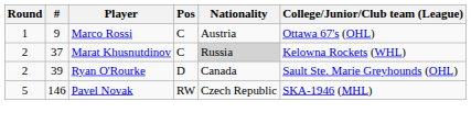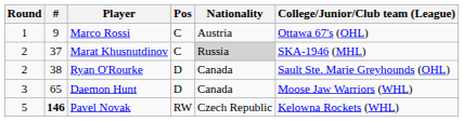Marat Khusnutdinov | College/Junior/Club team (League): Kelowna Rockets (WHL) -> SKA-1946 (MHL)
Ryan O'Rourke | #: 39 -> 38
+ row: 3 | 65 | Daemon Hunt | D | Canada | Moose Jaw Warriors (WHL)
Pavel Novak | #: normal -> bold
Pavel Novak | College/Junior/Club team (League): SKA-1946 (MHL) -> Kelowna Rockets (WHL)
